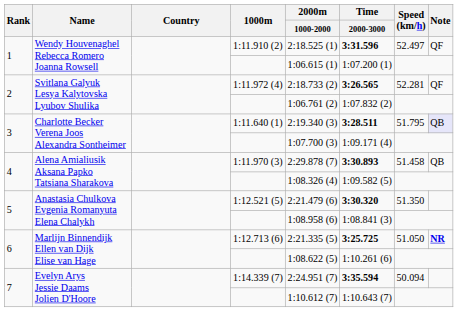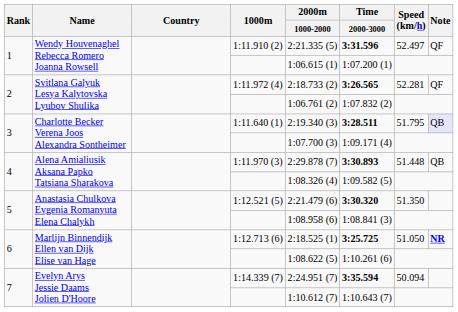1:11.910 (2) | 2000m / 1000-2000: 2:18.525 (1) -> 2:21.335 (5)
1:11.970 (3) | Speed (km/h): 51.458 -> 51.448
1:12.713 (6) | 2000m / 1000-2000: 2:21.335 (5) -> 2:18.525 (1)
